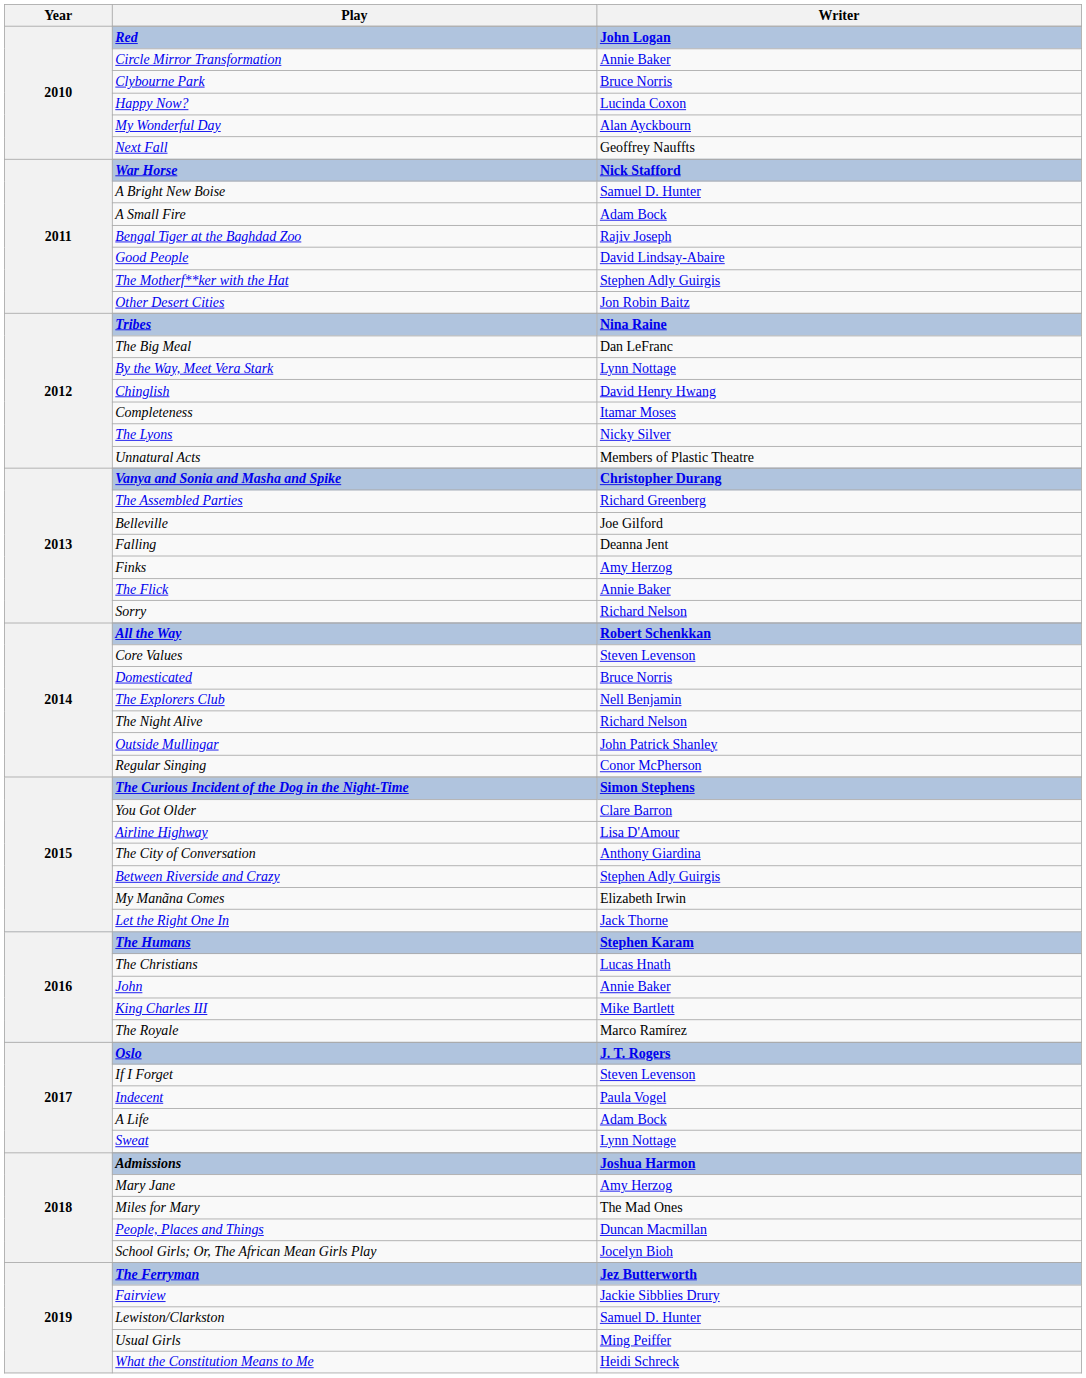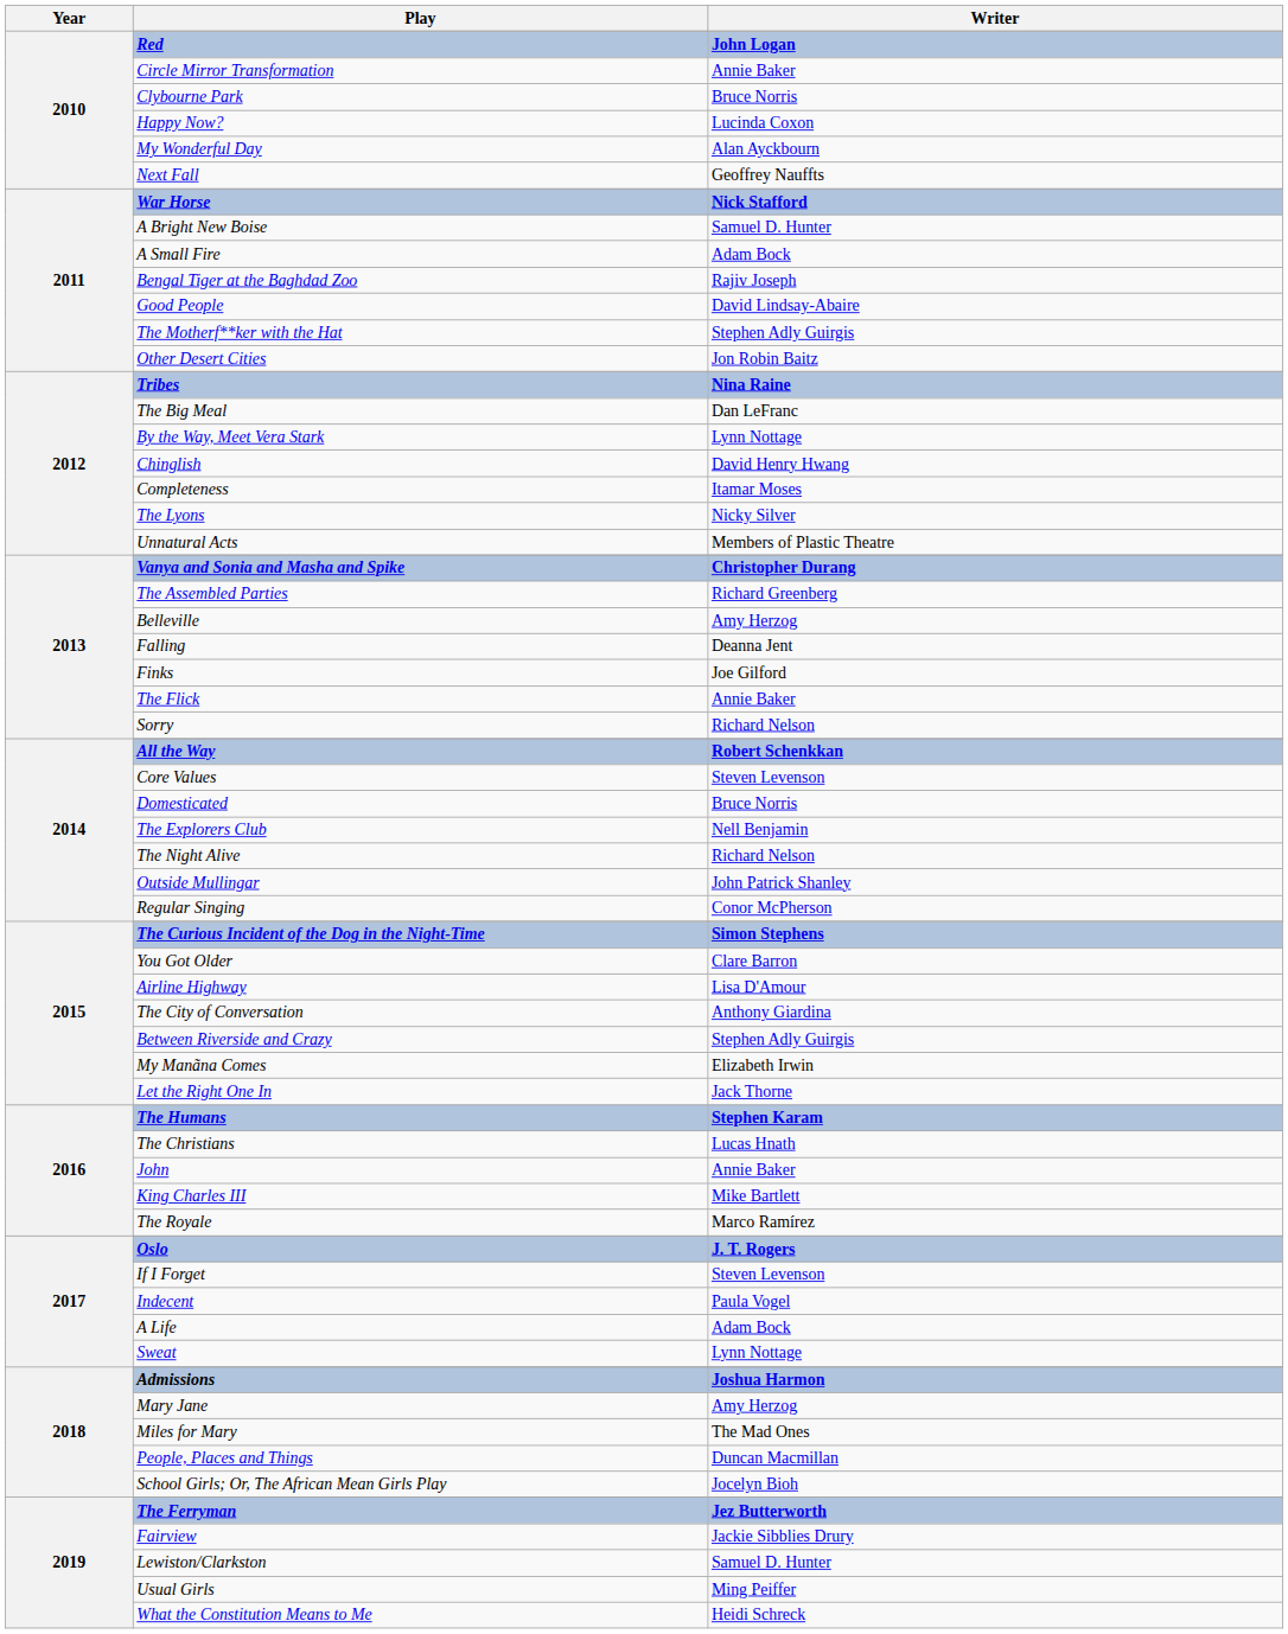Belleville | Writer: Joe Gilford -> Amy Herzog
Finks | Writer: Amy Herzog -> Joe Gilford
